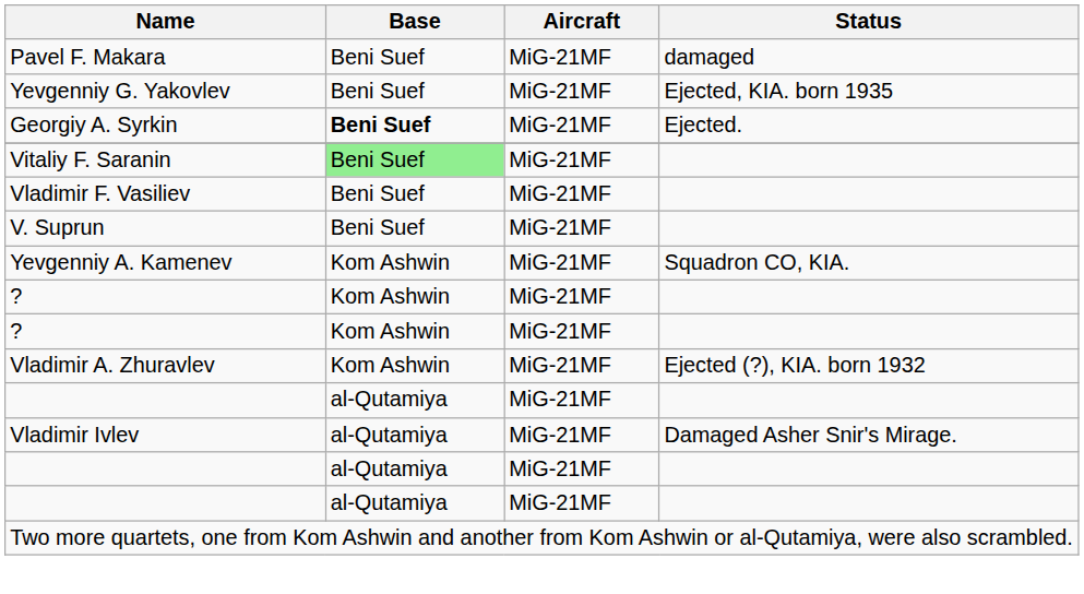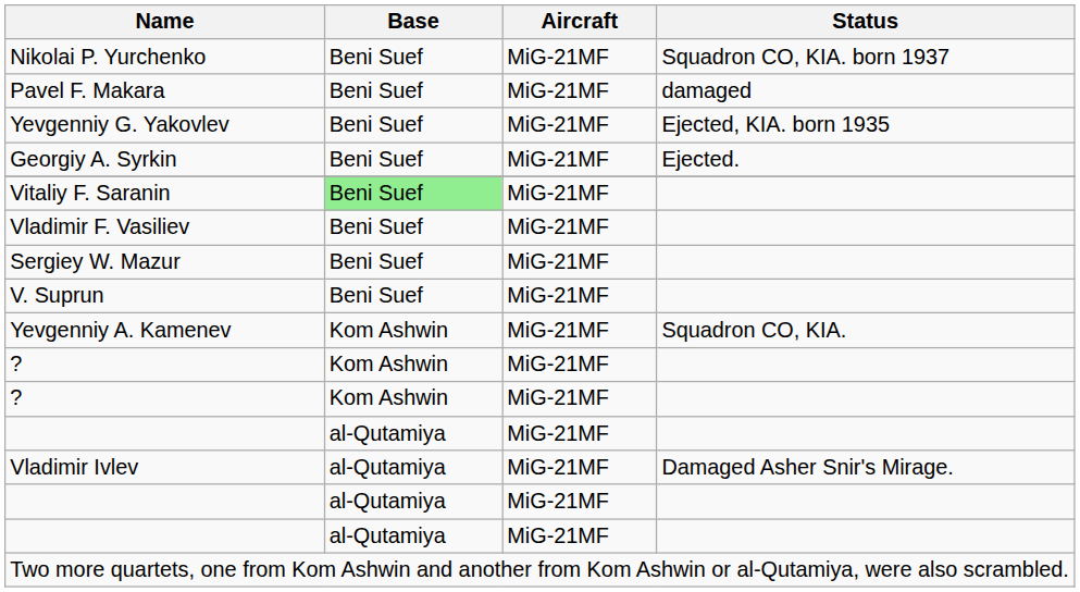+ row: Nikolai P. Yurchenko | Beni Suef | MiG-21MF | Squadron CO, KIA. born 1937
Georgiy A. Syrkin | Base: bold -> normal
+ row: Sergiey W. Mazur | Beni Suef | MiG-21MF
- row: Vladimir A. Zhuravlev | Kom Ashwin | MiG-21MF | Ejected (?), KIA. born 1932
